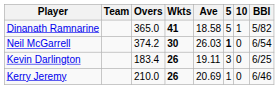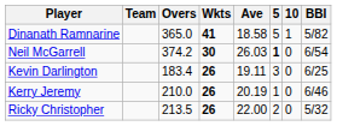Kerry Jeremy | Ave: 20.69 -> 20.19
+ row: Ricky Christopher | 213.5 | 26 | 22.00 | 2 | 0 | 5/32
